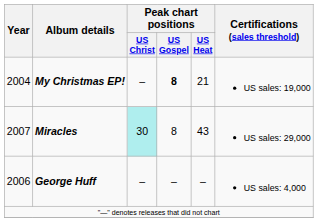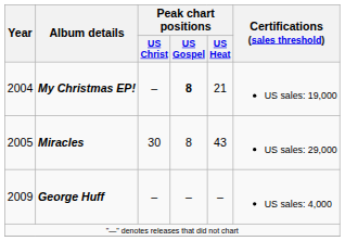Miracles | Year: 2007 -> 2005
Miracles | Peak chart positions / US Christ: paleturquoise background -> no background
George Huff | Year: 2006 -> 2009
